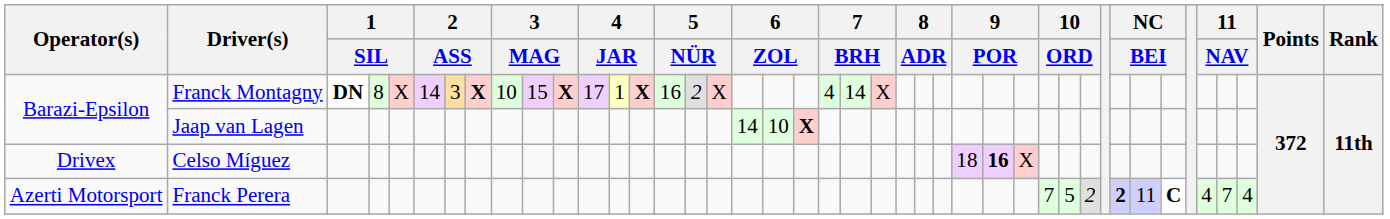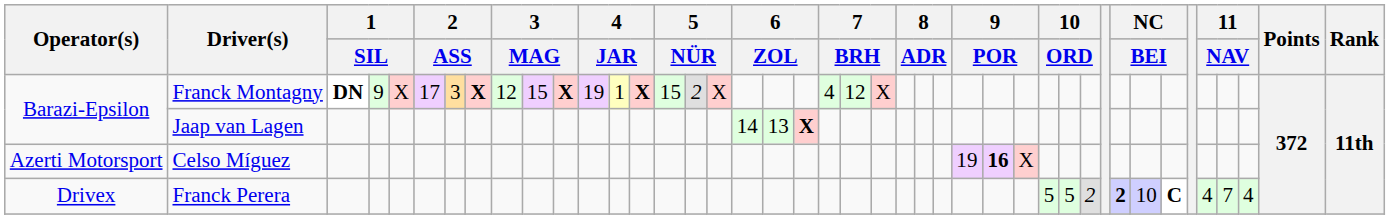Franck Montagny | column 4: 8 -> 9
Franck Montagny | column 6: 14 -> 17
Franck Montagny | column 9: 10 -> 12
Franck Montagny | column 12: 17 -> 19
Franck Montagny | column 15: 16 -> 15
Franck Montagny | column 22: 14 -> 12
Jaap van Lagen | column 19: 10 -> 13
Celso Míguez | Operator(s): Drivex -> Azerti Motorsport
Celso Míguez | column 27: 18 -> 19
Franck Perera | Operator(s): Azerti Motorsport -> Drivex
Franck Perera | column 30: 7 -> 5
Franck Perera | column 35: 11 -> 10
